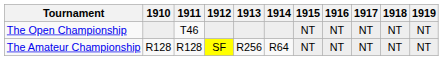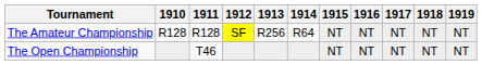rows swapped: The Open Championship <-> The Amateur Championship
